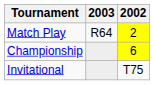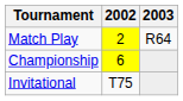columns swapped: 2002 <-> 2003
